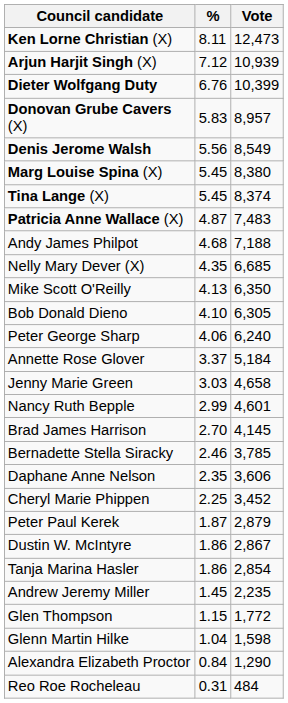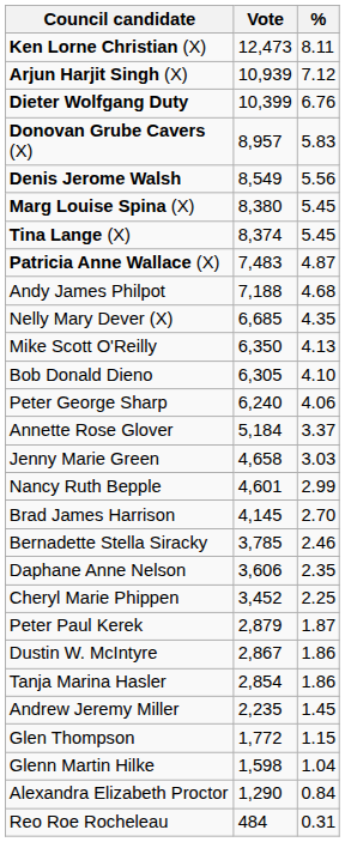columns swapped: Vote <-> %
